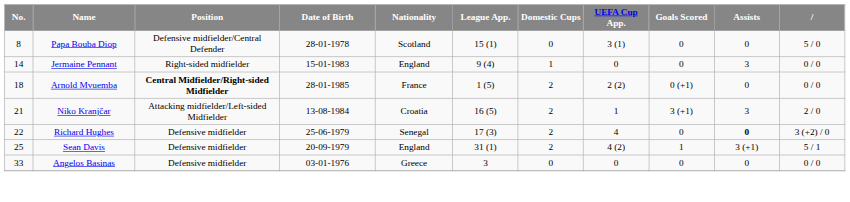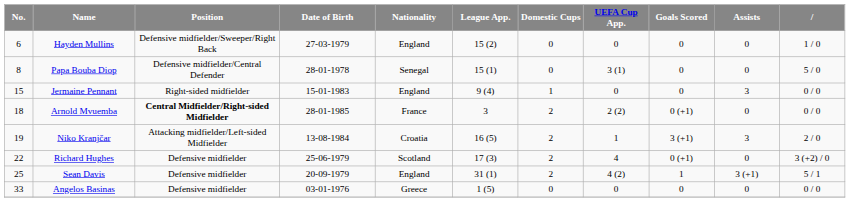+ row: 6 | Hayden Mullins | Defensive midfielder/Sweeper/Right Back | 27-03-1979 | England | 15 (2) | 0 | 0 | 0 | 0 | 1 / 0
Papa Bouba Diop | Nationality: Scotland -> Senegal
Jermaine Pennant | No.: 14 -> 15
Arnold Mvuemba | League App.: 1 (5) -> 3
Niko Kranjčar | No.: 21 -> 19
Richard Hughes | Nationality: Senegal -> Scotland
Richard Hughes | Goals Scored: 0 -> 0 (+1)
Richard Hughes | Assists: bold -> normal
Angelos Basinas | League App.: 3 -> 1 (5)
